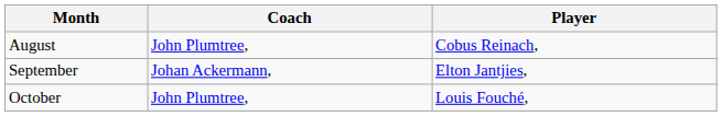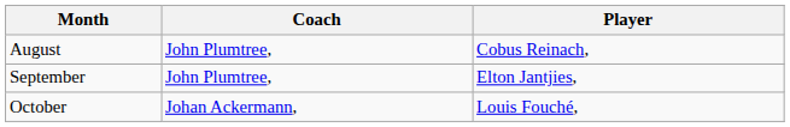September | Coach: Johan Ackermann, -> John Plumtree,
October | Coach: John Plumtree, -> Johan Ackermann,
